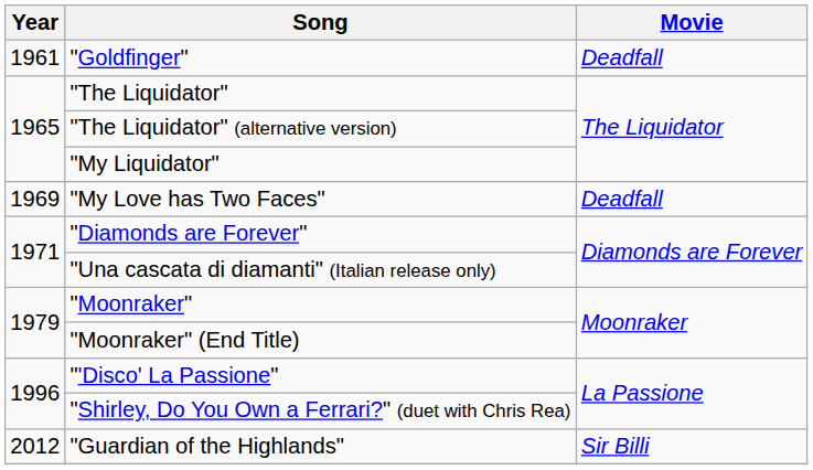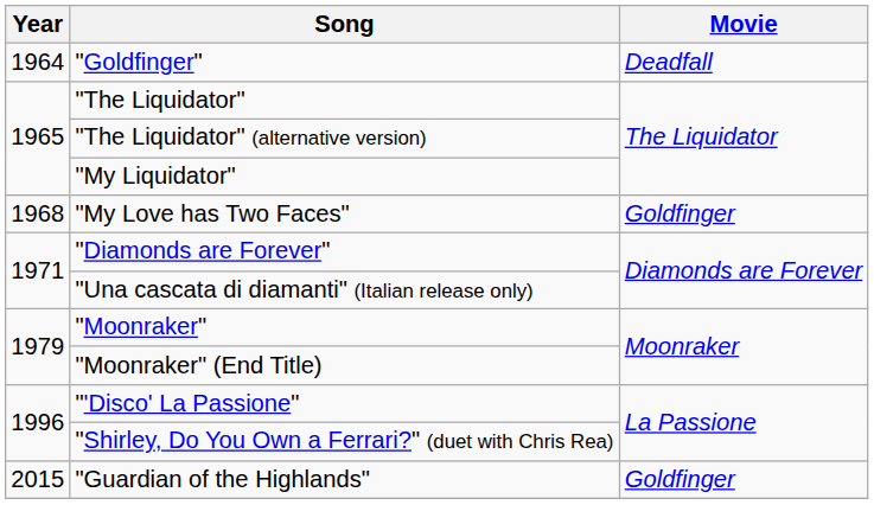"Goldfinger" | Year: 1961 -> 1964
"My Love has Two Faces" | Year: 1969 -> 1968
"My Love has Two Faces" | Movie: Deadfall -> Goldfinger
"Guardian of the Highlands" | Year: 2012 -> 2015
"Guardian of the Highlands" | Movie: Sir Billi -> Goldfinger
